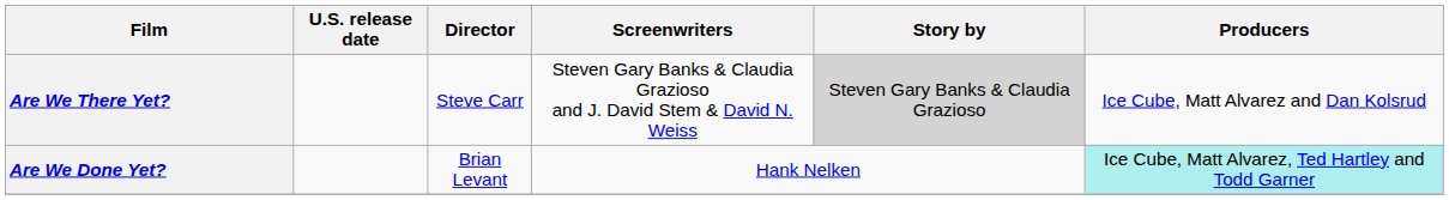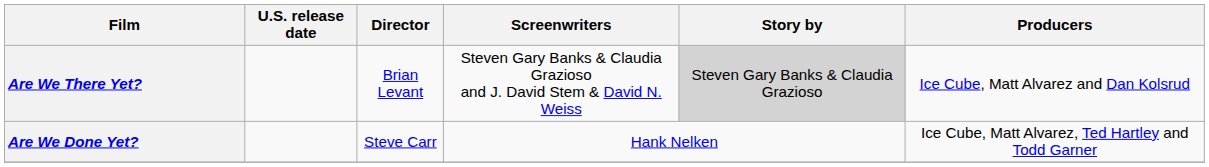Are We There Yet? | Director: Steve Carr -> Brian Levant
Are We Done Yet? | Director: Brian Levant -> Steve Carr
Are We Done Yet? | Producers: paleturquoise background -> no background
